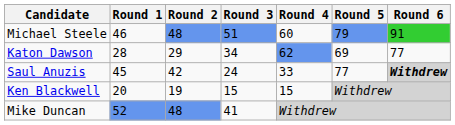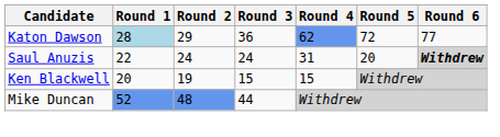- row: Michael Steele | 46 | 48 | 51 | 60 | 79 | 91
Katon Dawson | Round 1: no background -> lightblue background
Katon Dawson | Round 3: 34 -> 36
Katon Dawson | Round 5: 69 -> 72
Saul Anuzis | Round 1: 45 -> 22
Saul Anuzis | Round 2: 42 -> 24
Saul Anuzis | Round 4: 33 -> 31
Saul Anuzis | Round 5: 77 -> 20
Mike Duncan | Round 3: 41 -> 44
